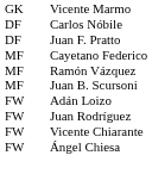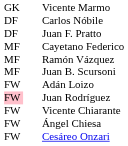Juan Rodríguez | column 1: no background -> pink background
+ row: FW | Cesáreo Onzari
